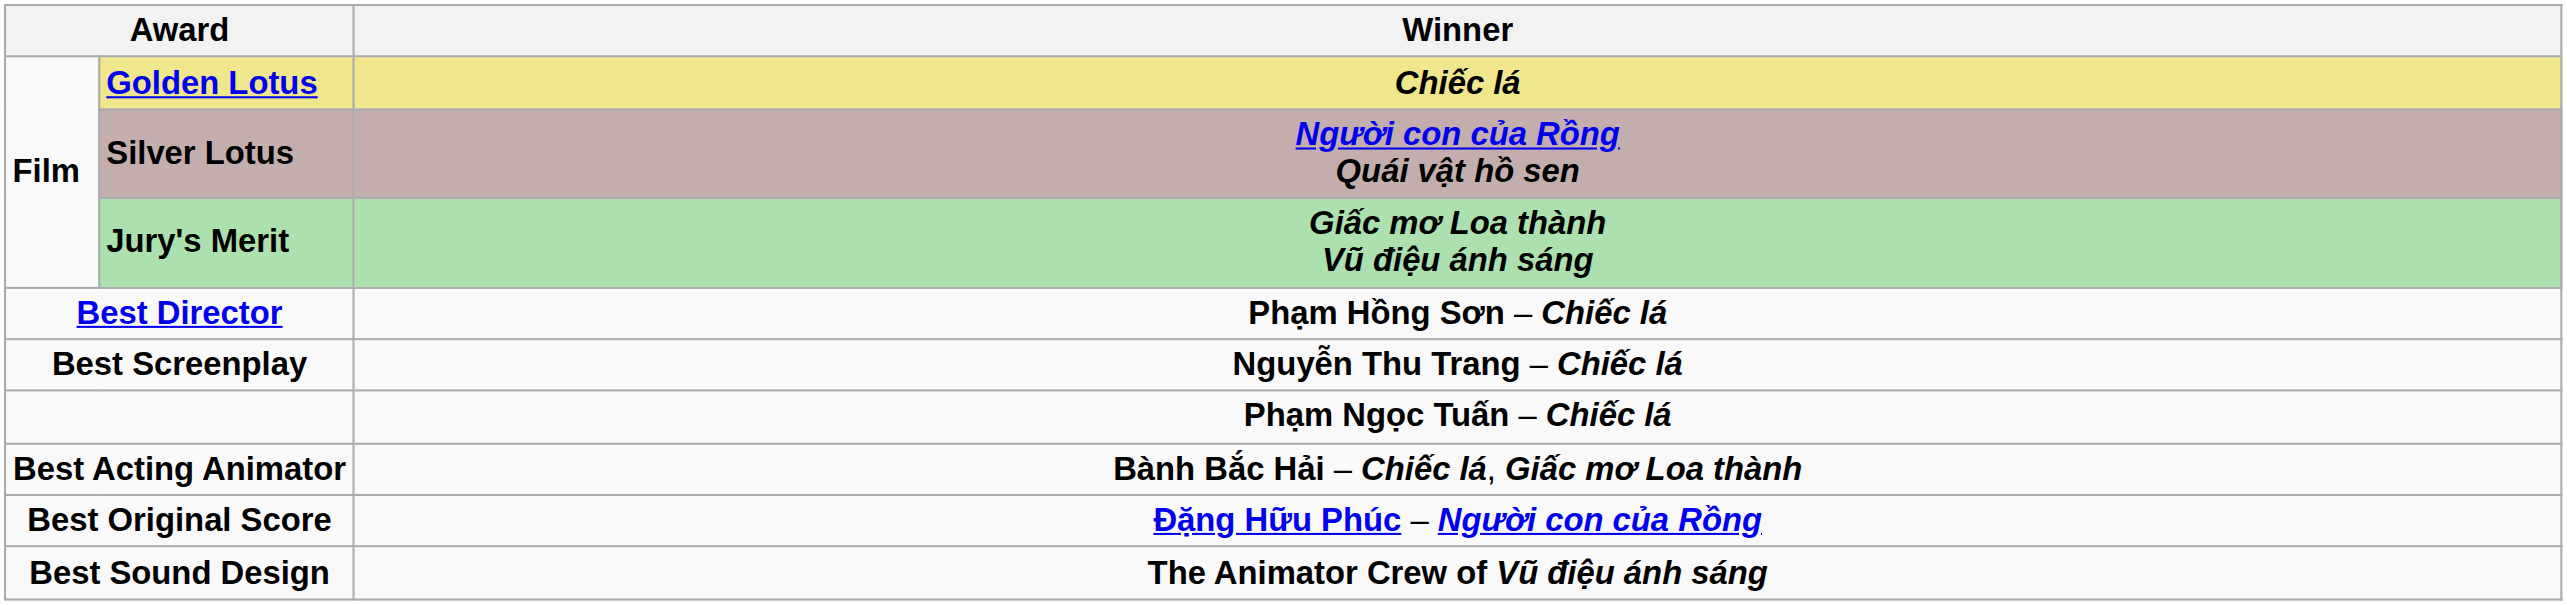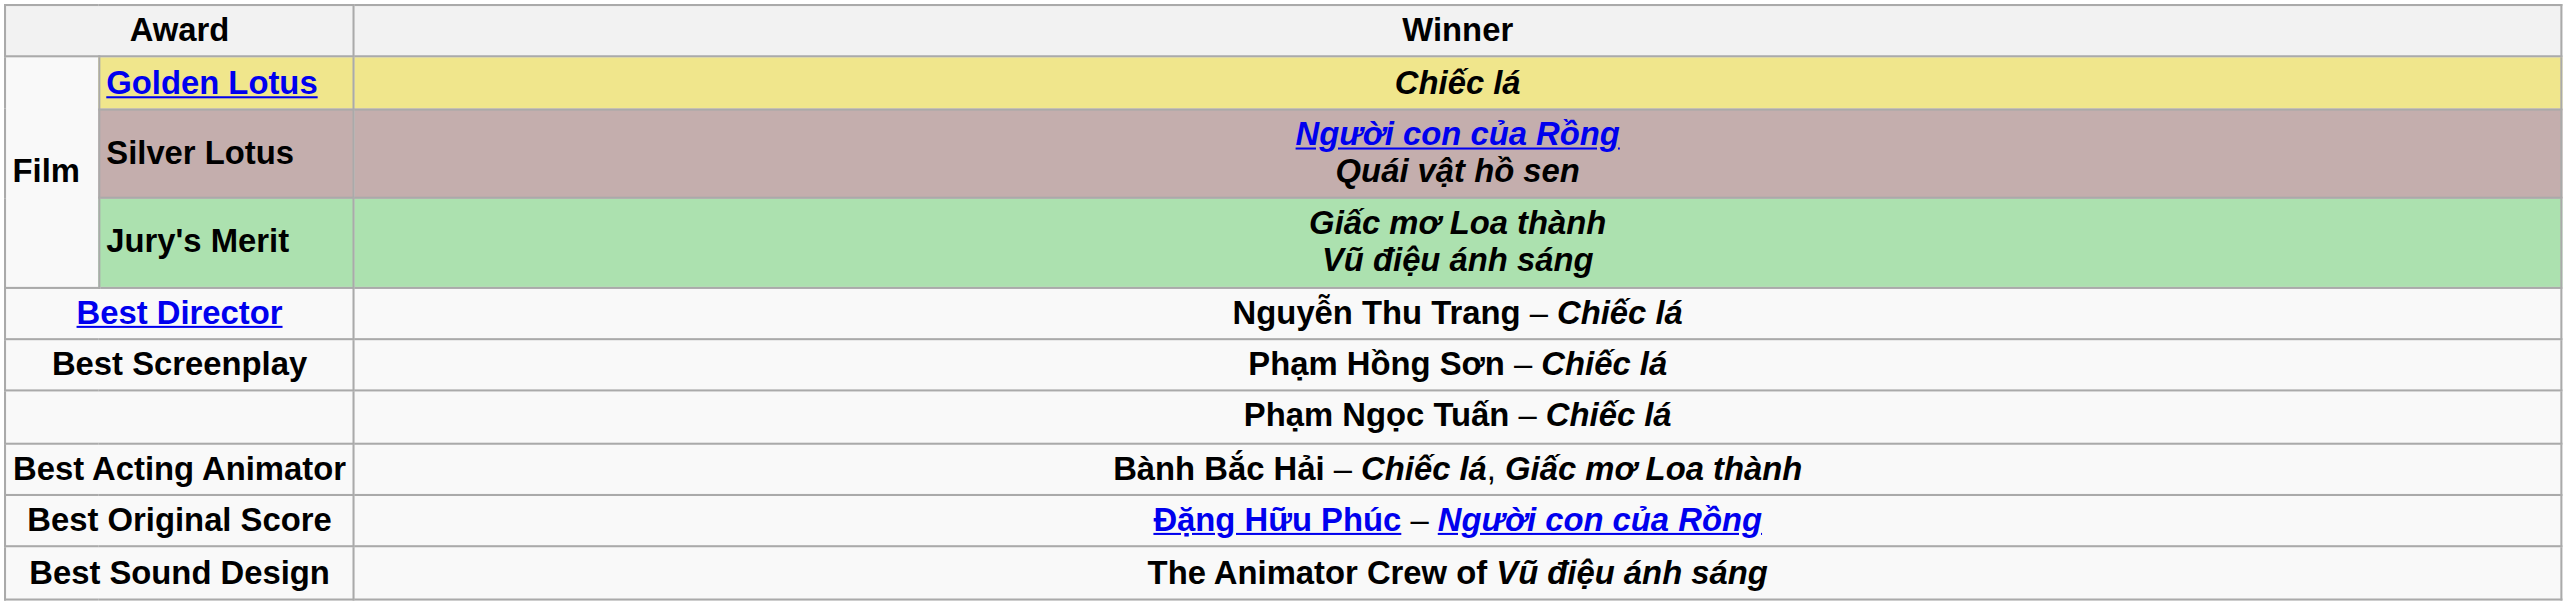Best Director | Winner: Phạm Hồng Sơn – Chiếc lá -> Nguyễn Thu Trang – Chiếc lá
Best Screenplay | Winner: Nguyễn Thu Trang – Chiếc lá -> Phạm Hồng Sơn – Chiếc lá
